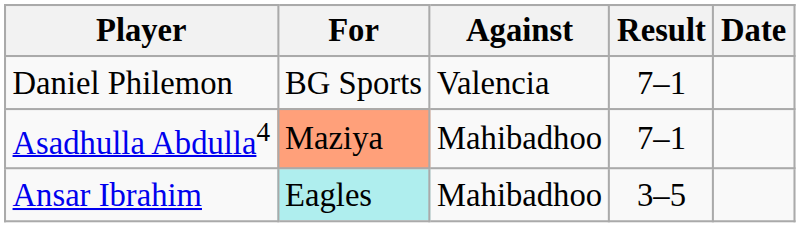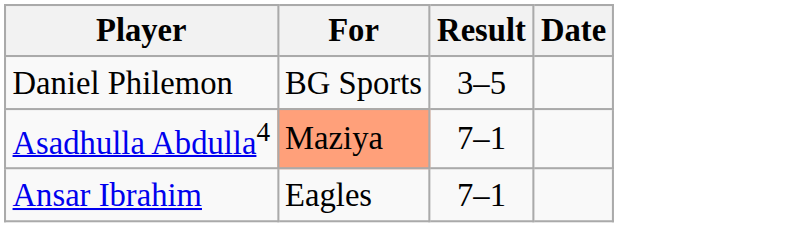- column: Against | Valencia | Mahibadhoo | Mahibadhoo
Daniel Philemon | Result: 7–1 -> 3–5
Ansar Ibrahim | For: paleturquoise background -> no background
Ansar Ibrahim | Result: 3–5 -> 7–1
